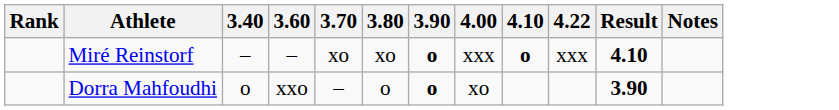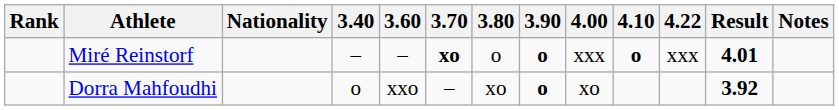+ column: Nationality
Miré Reinstorf | 3.70: normal -> bold
Miré Reinstorf | 3.80: xo -> o
Miré Reinstorf | Result: 4.10 -> 4.01
Dorra Mahfoudhi | 3.80: o -> xo
Dorra Mahfoudhi | Result: 3.90 -> 3.92
